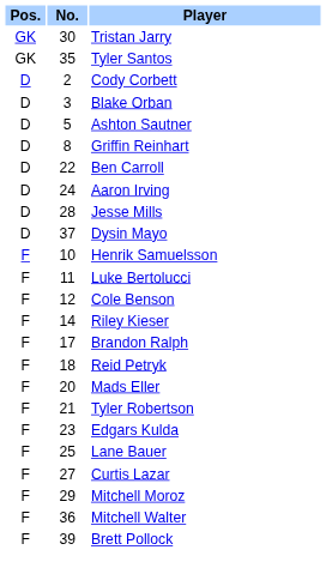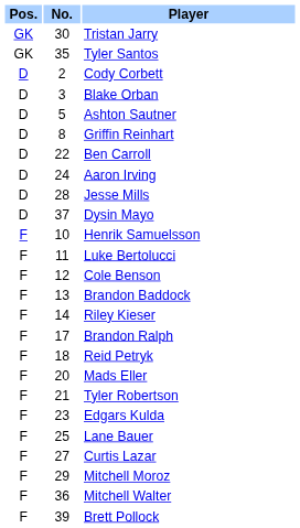+ row: F | 13 | Brandon Baddock
